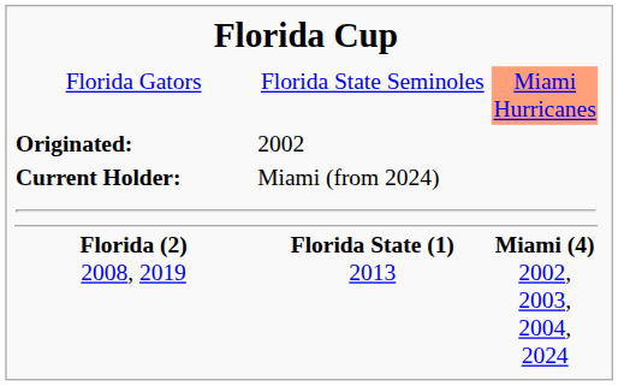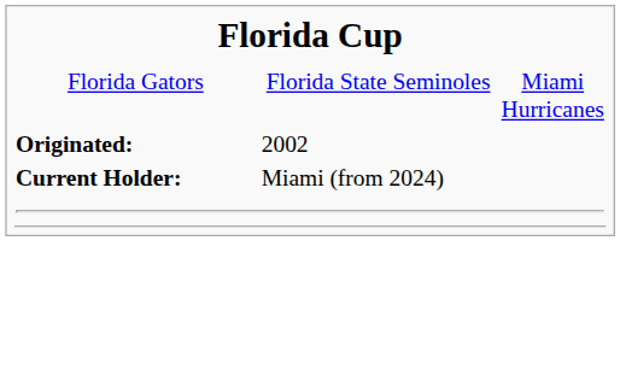Florida Gators | column 3: lightsalmon background -> no background
- row: Florida (2) 2008, 2019 | Florida State (1) 2013 | Miami (4) 2002, 2003, 2004, 2024
